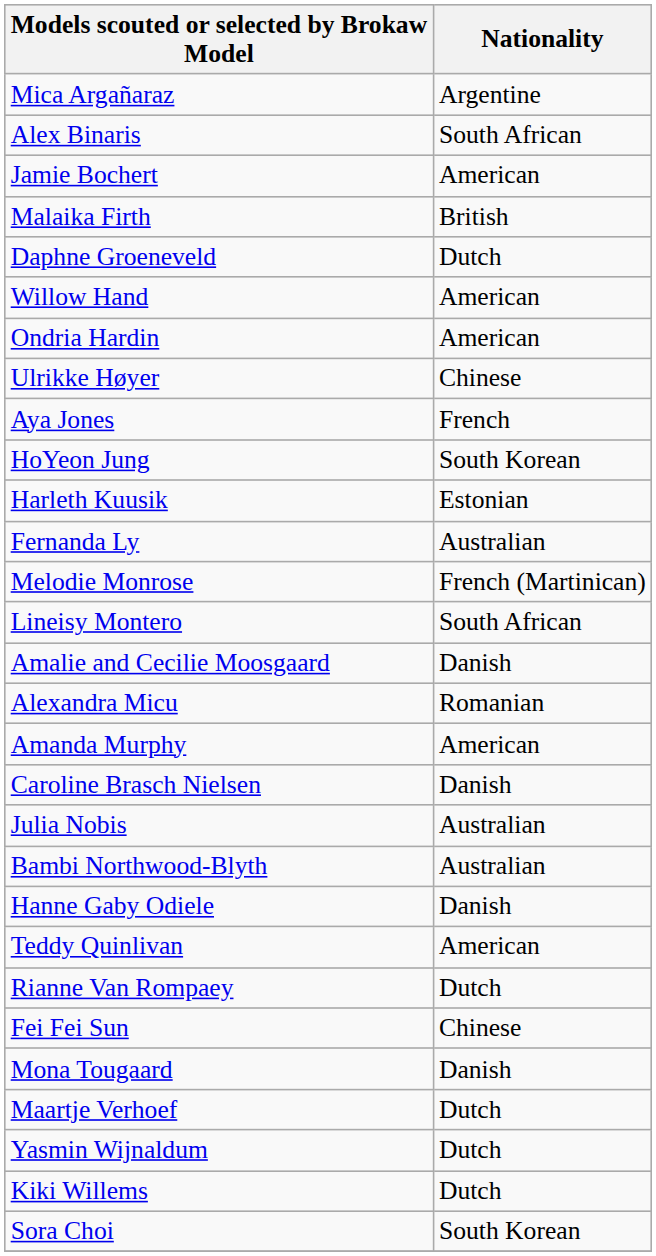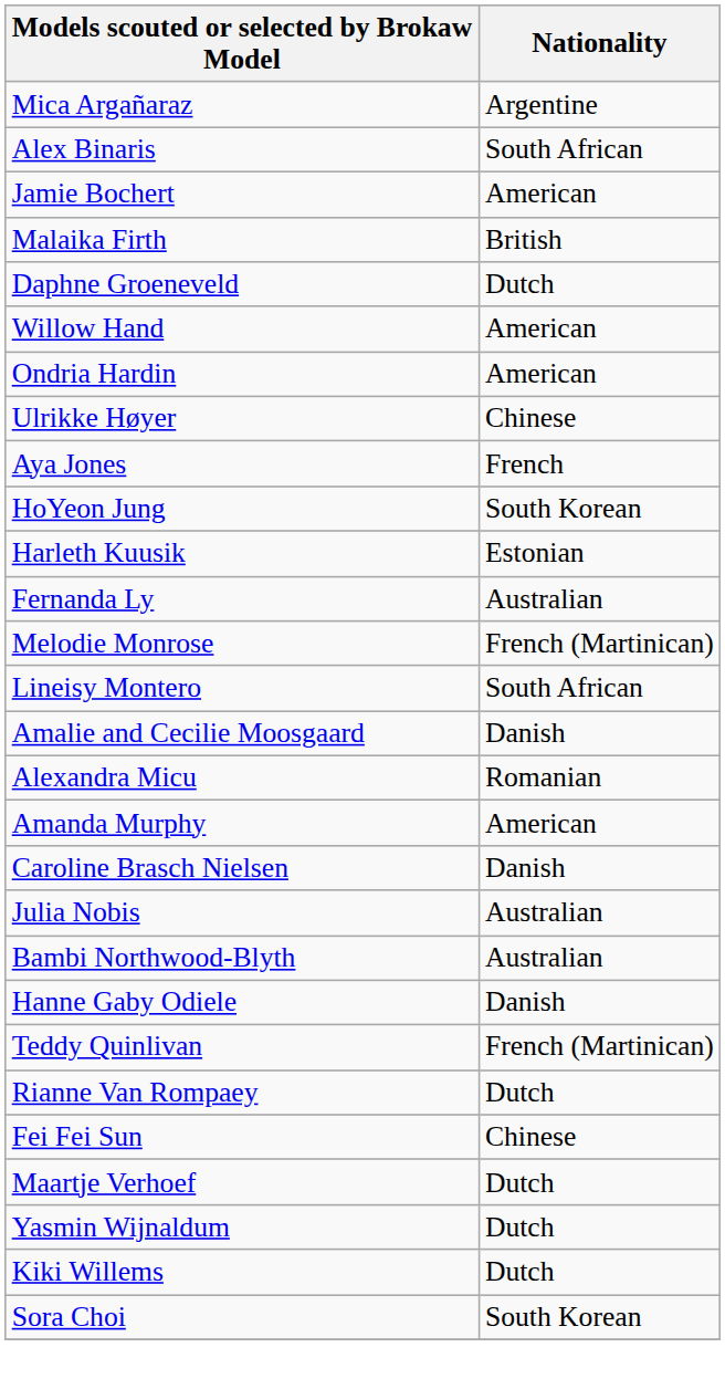Teddy Quinlivan | Nationality: American -> French (Martinican)
- row: Mona Tougaard | Danish
